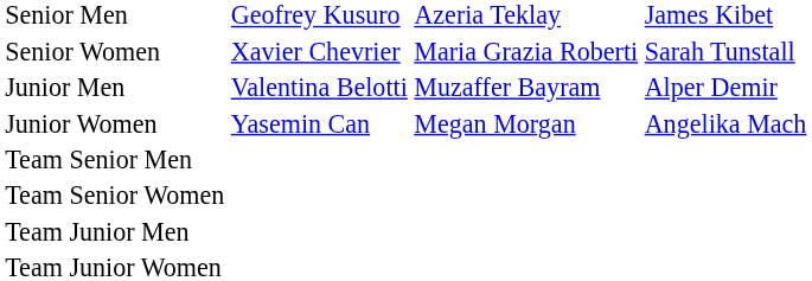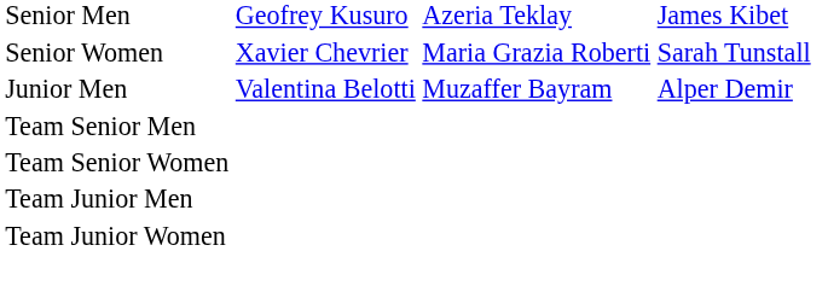- row: Junior Women | Yasemin Can | Megan Morgan | Angelika Mach
